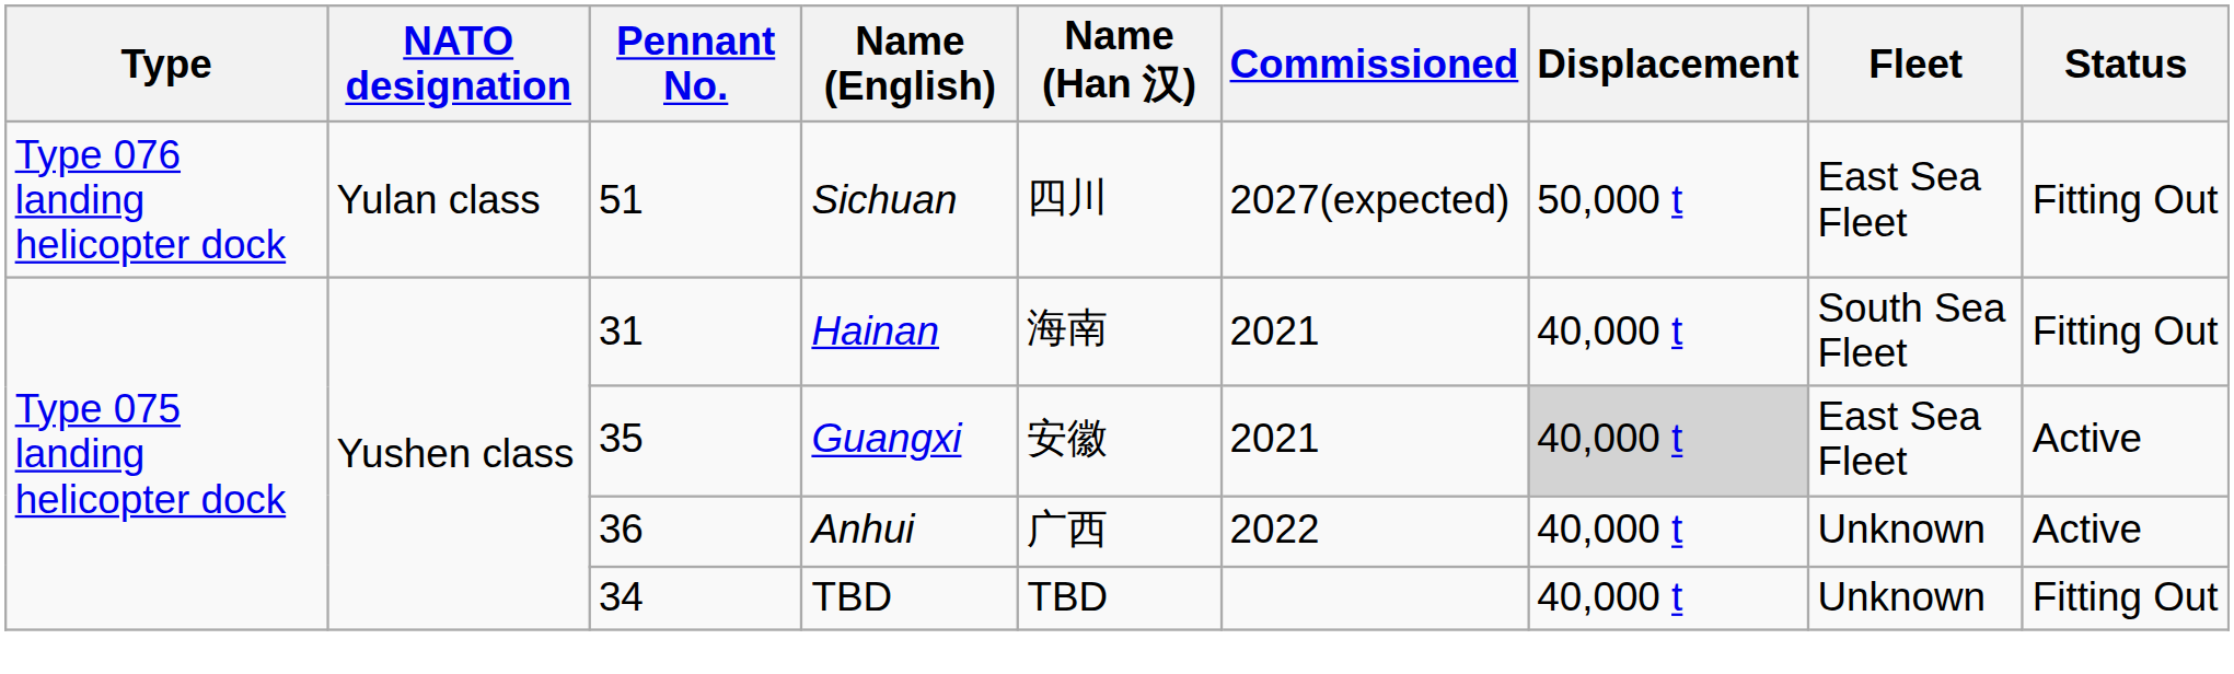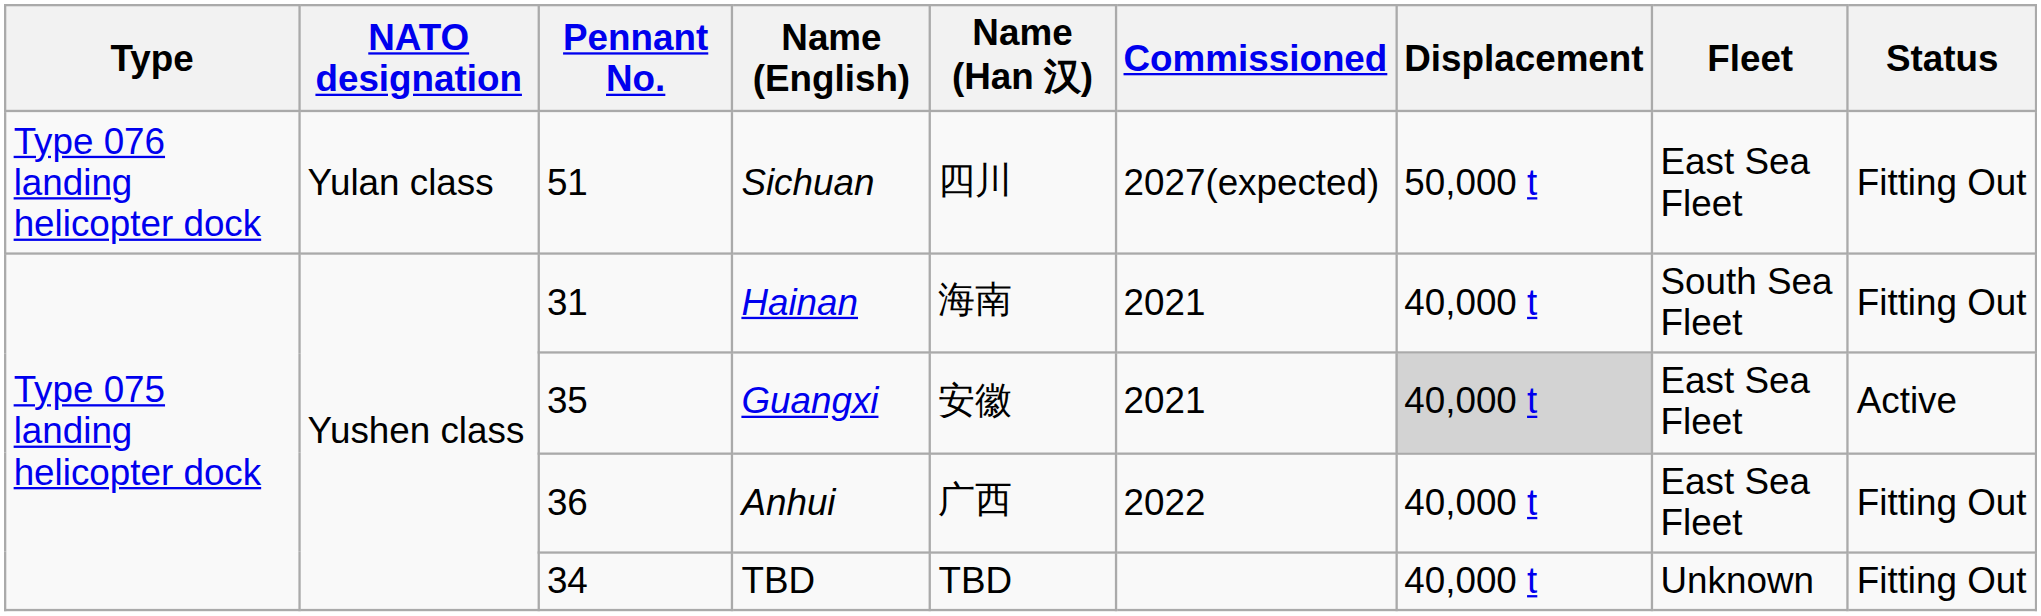Anhui | Fleet: Unknown -> East Sea Fleet
Anhui | Status: Active -> Fitting Out
